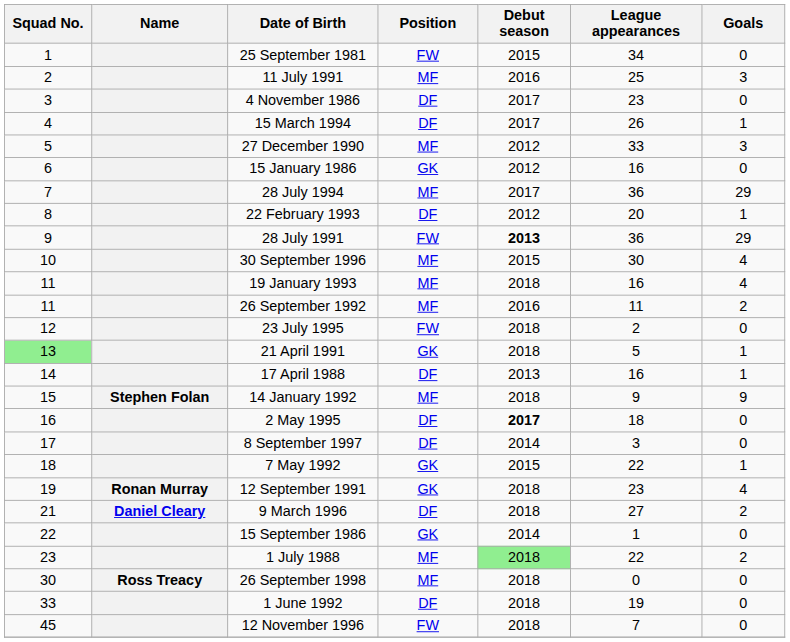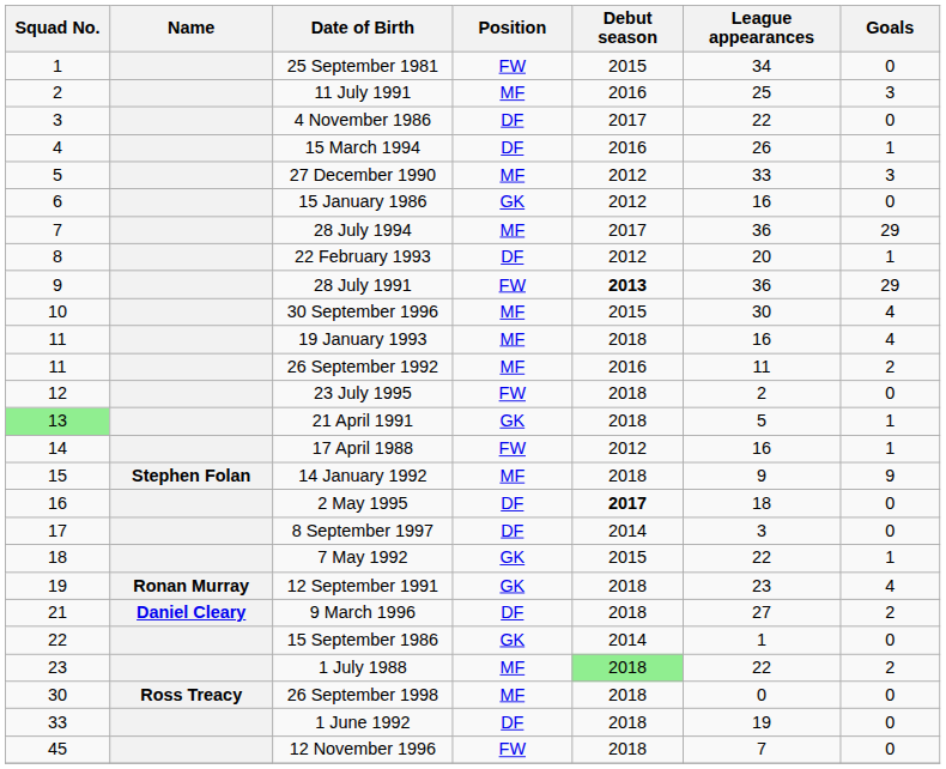4 November 1986 | League appearances: 23 -> 22
15 March 1994 | Debut season: 2017 -> 2016
17 April 1988 | Position: DF -> FW
17 April 1988 | Debut season: 2013 -> 2012
